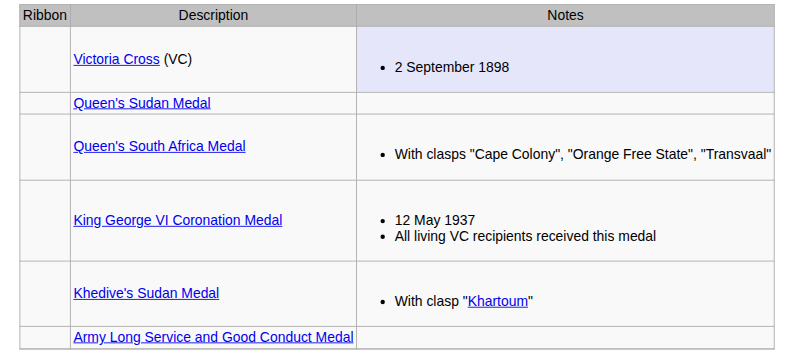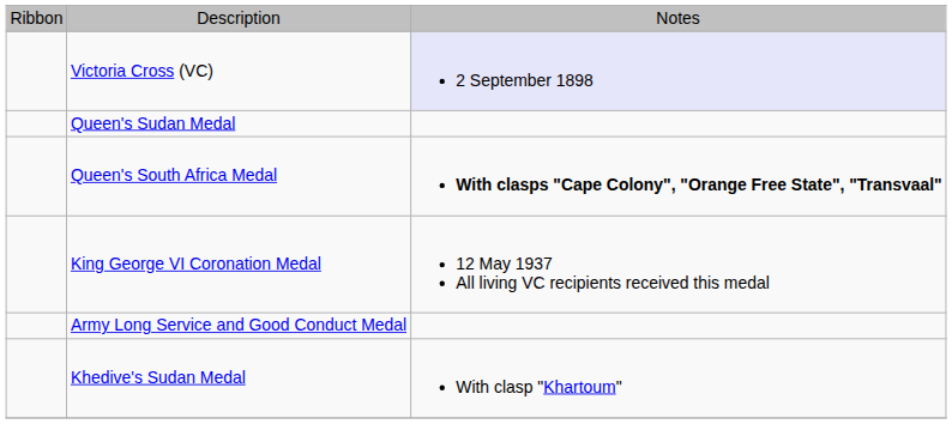Queen's South Africa Medal | column 3: normal -> bold
rows swapped: Army Long Service and Good Conduct Medal <-> Khedive's Sudan Medal
